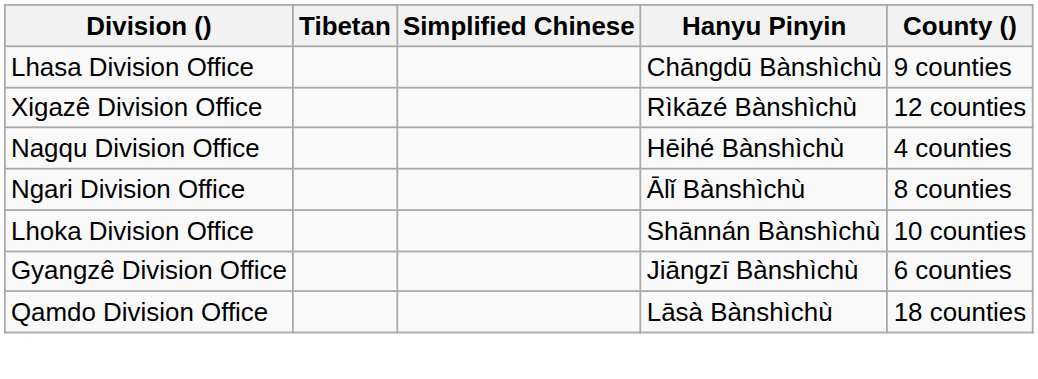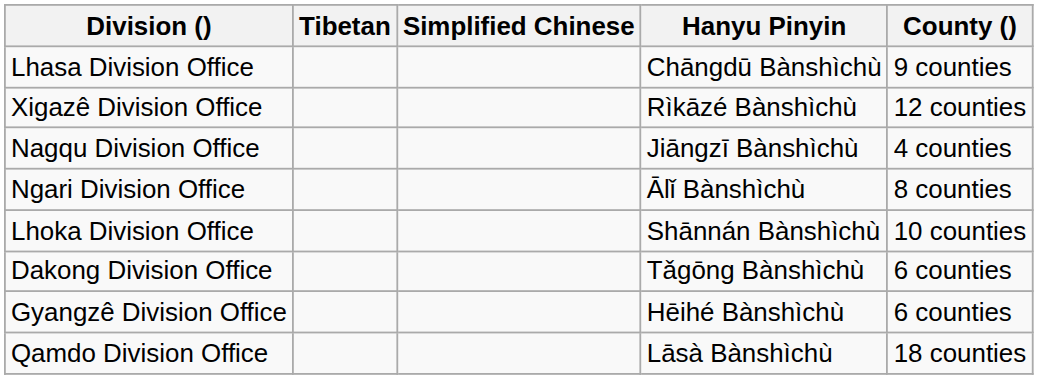Nagqu Division Office | Hanyu Pinyin: Hēihé Bànshìchù -> Jiāngzī Bànshìchù
+ row: Dakong Division Office | Tǎgōng Bànshìchù | 6 counties
Gyangzê Division Office | Hanyu Pinyin: Jiāngzī Bànshìchù -> Hēihé Bànshìchù
